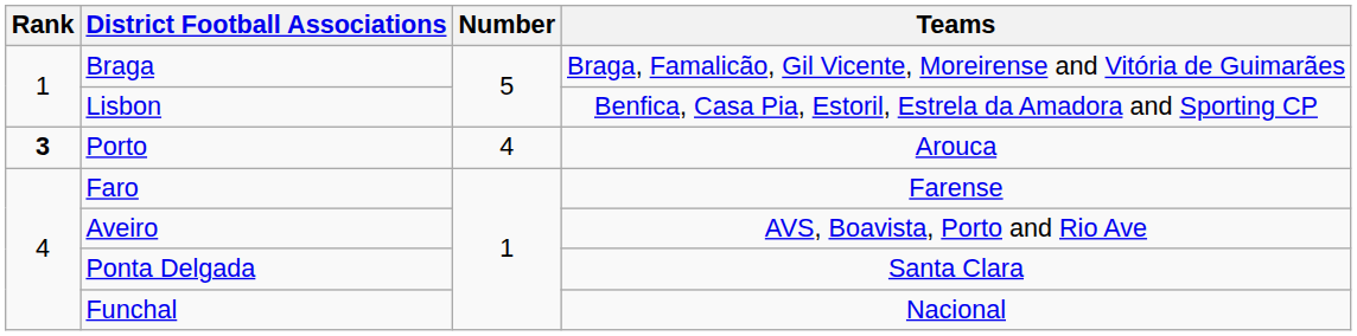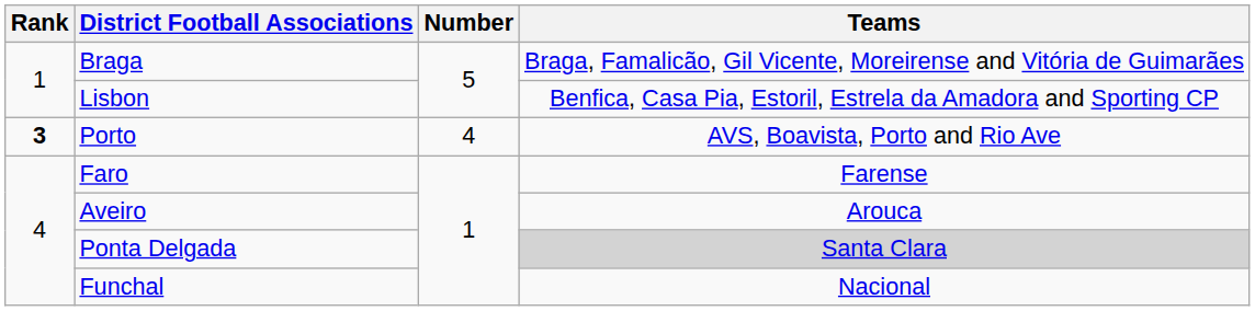Porto | Teams: Arouca -> AVS, Boavista, Porto and Rio Ave
Aveiro | Teams: AVS, Boavista, Porto and Rio Ave -> Arouca
Ponta Delgada | Teams: no background -> lightgrey background
